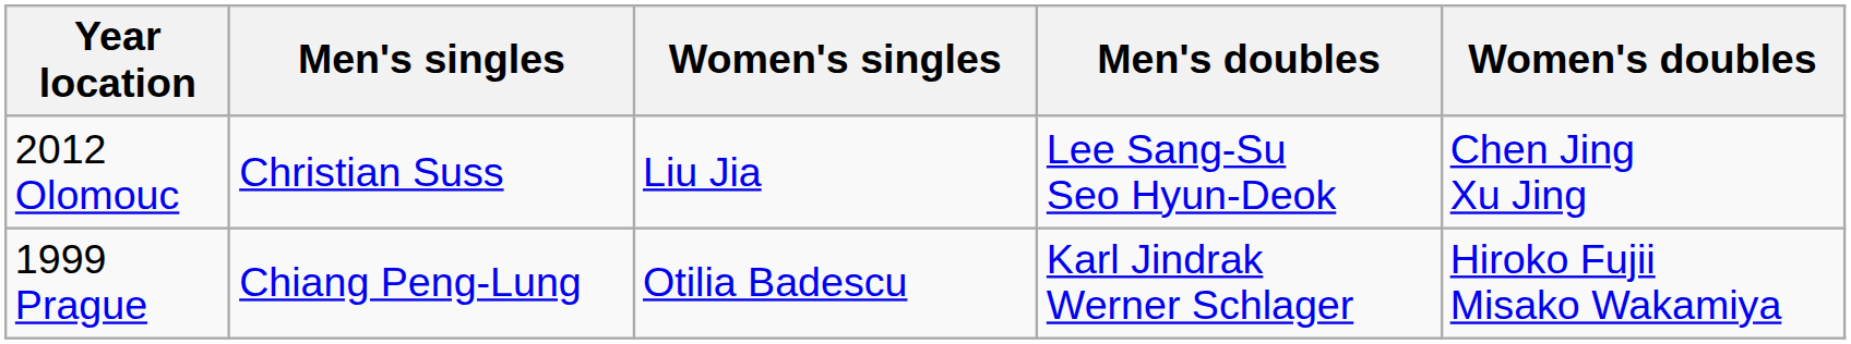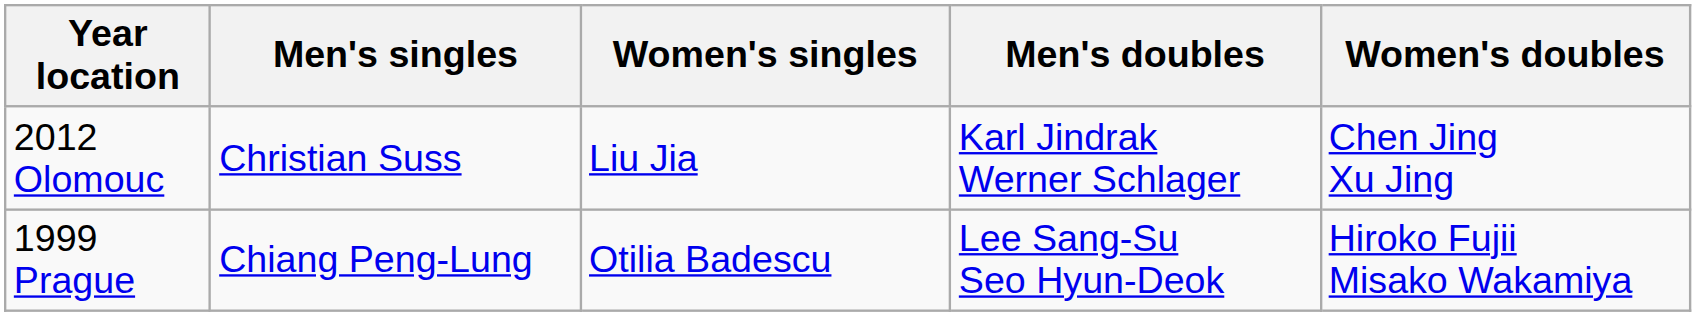2012 Olomouc | Men's doubles: Lee Sang-Su Seo Hyun-Deok -> Karl Jindrak Werner Schlager
1999 Prague | Men's doubles: Karl Jindrak Werner Schlager -> Lee Sang-Su Seo Hyun-Deok
